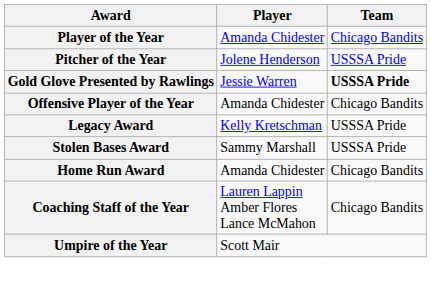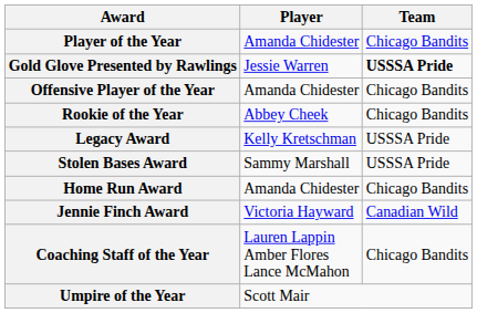- row: Pitcher of the Year | Jolene Henderson | USSSA Pride
+ row: Rookie of the Year | Abbey Cheek | Chicago Bandits
+ row: Jennie Finch Award | Victoria Hayward | Canadian Wild
